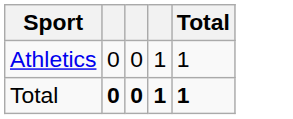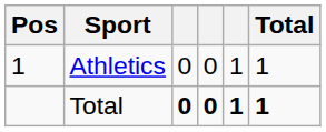+ column: Pos | 1
